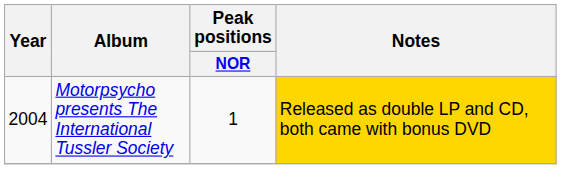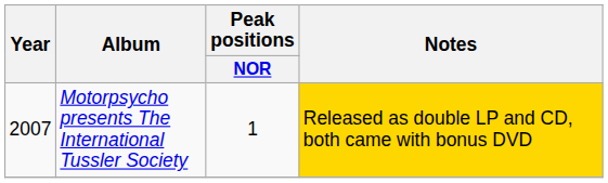Motorpsycho presents The International Tussler Society | Year: 2004 -> 2007
